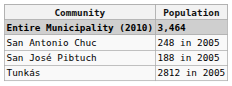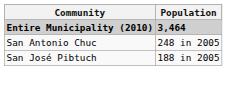- row: Tunkás | 2812 in 2005
